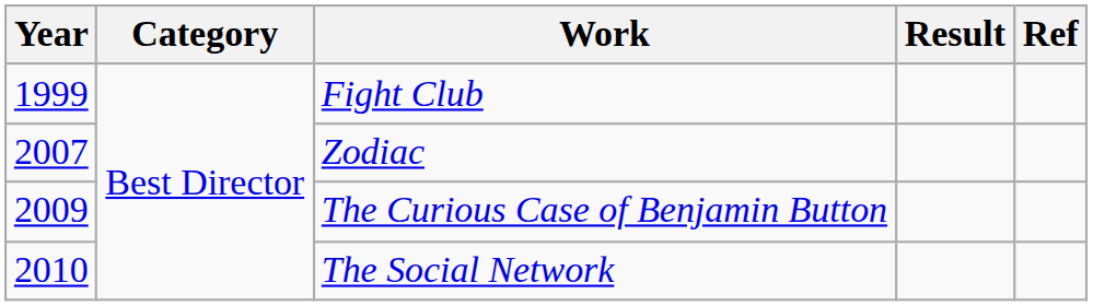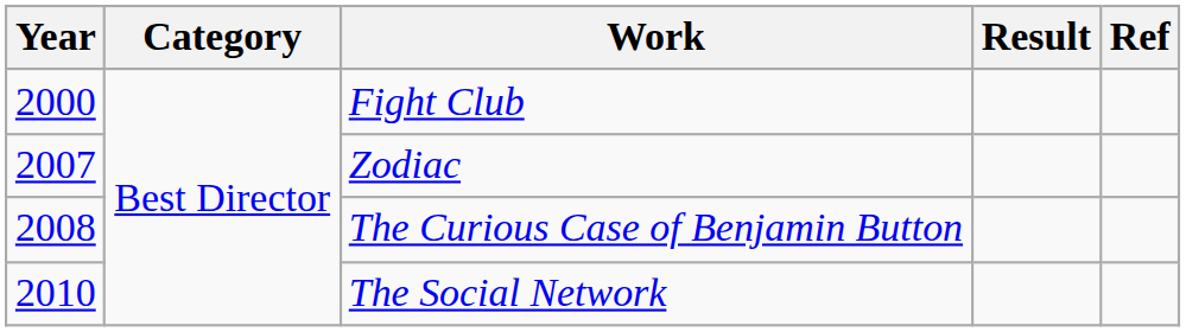Fight Club | Year: 1999 -> 2000
The Curious Case of Benjamin Button | Year: 2009 -> 2008
